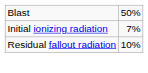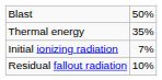+ row: Thermal energy | 35%
